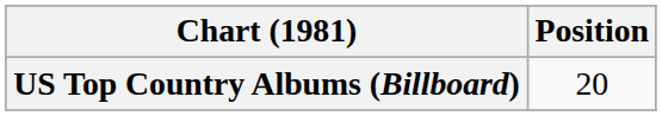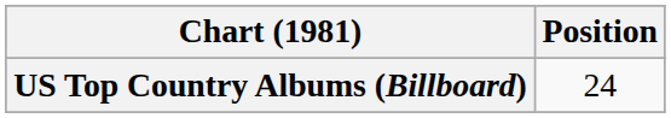US Top Country Albums (Billboard) | Position: 20 -> 24
